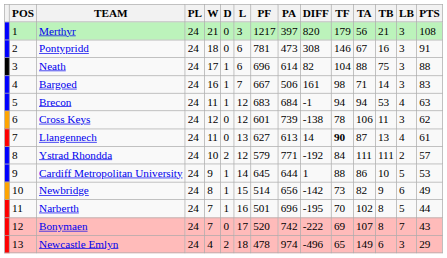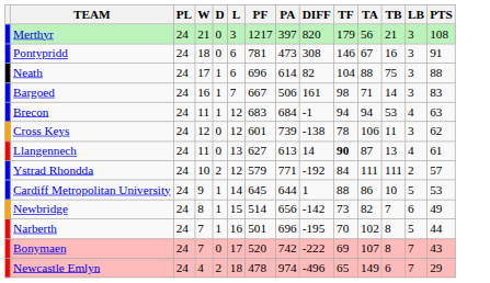- column: POS | 1 | 2 | 3 | 4 | 5 | 6 | 7 | 8 | 9 | 10 | 11 | 12 | 13
Newbridge | TB: 9 -> 7
Newcastle Emlyn | LB: 3 -> 7
